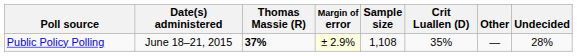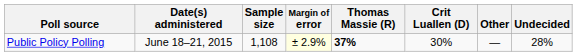columns swapped: Sample size <-> Thomas Massie (R)
Public Policy Polling | Crit Luallen (D): 35% -> 30%
